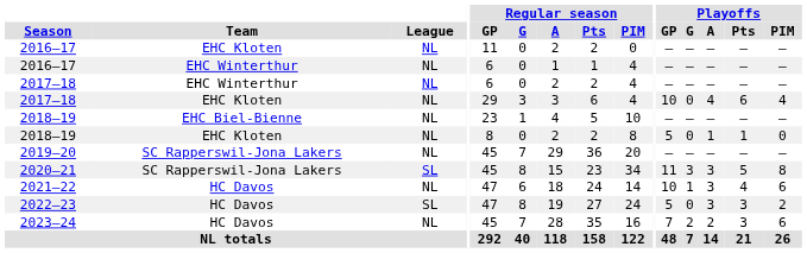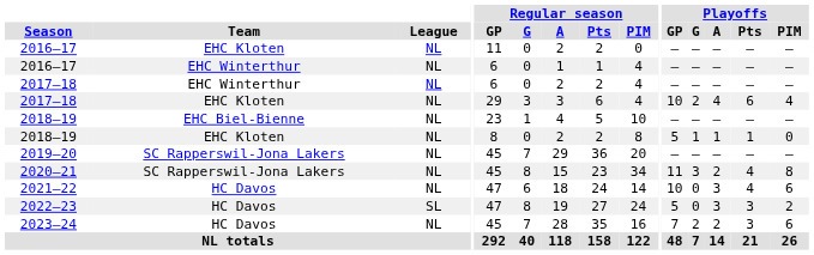2017–18 / EHC Kloten | Playoffs / G: 0 -> 2
2018–19 / EHC Kloten | Playoffs / G: 0 -> 1
2020–21 | League: SL -> NL
2020–21 | Playoffs / A: 3 -> 2
2020–21 | Playoffs / Pts: 5 -> 4
2021–22 | Playoffs / G: 1 -> 0
